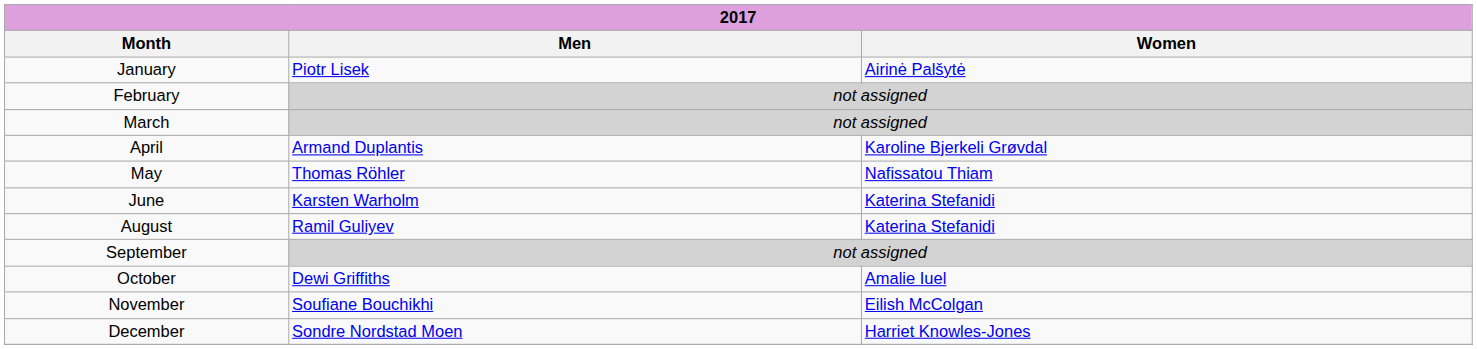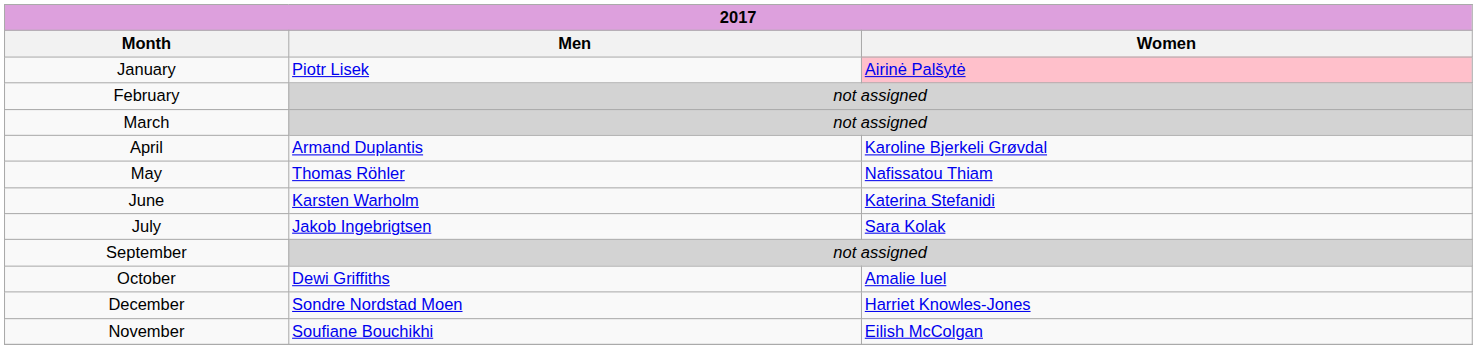January | Women: no background -> pink background
+ row: July | Jakob Ingebrigtsen | Sara Kolak
- row: August | Ramil Guliyev | Katerina Stefanidi
rows swapped: November <-> December
